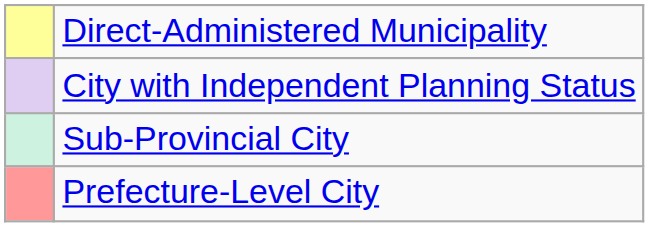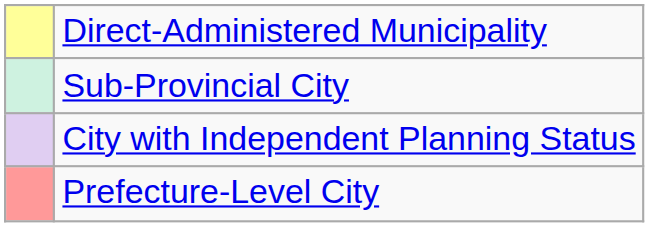rows swapped: City with Independent Planning Status <-> Sub-Provincial City
